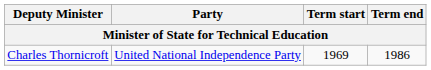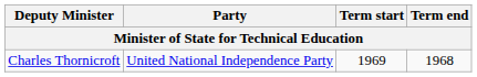Charles Thornicroft | Term end: 1986 -> 1968
